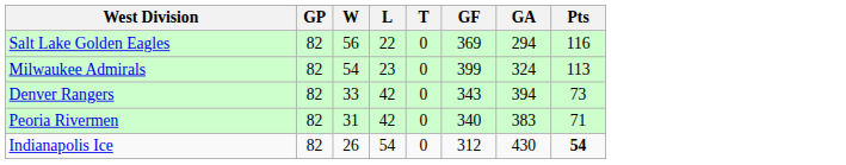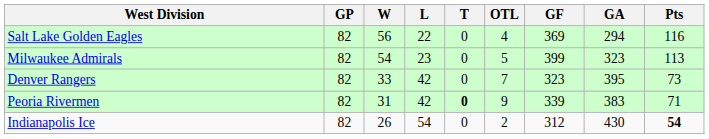+ column: OTL | 4 | 5 | 7 | 9 | 2
Milwaukee Admirals | GA: 324 -> 323
Denver Rangers | GF: 343 -> 323
Denver Rangers | GA: 394 -> 395
Peoria Rivermen | T: normal -> bold
Peoria Rivermen | GF: 340 -> 339
